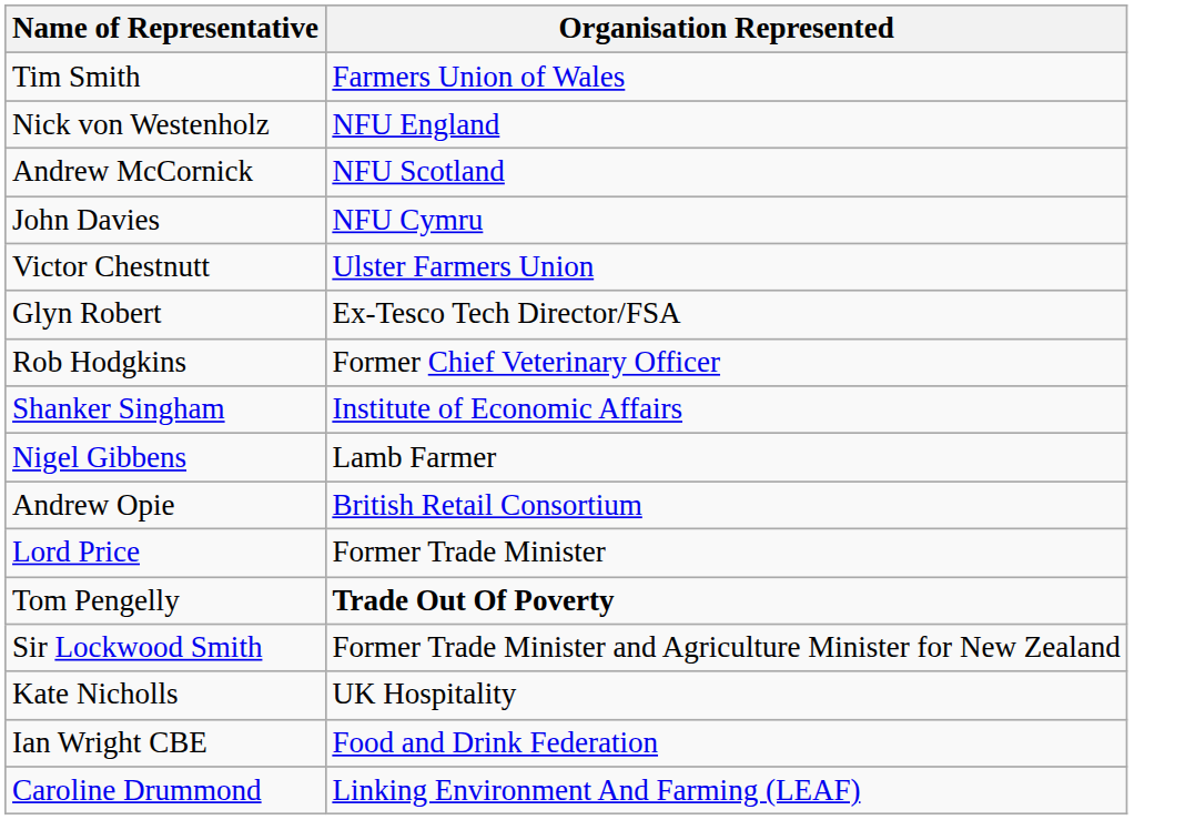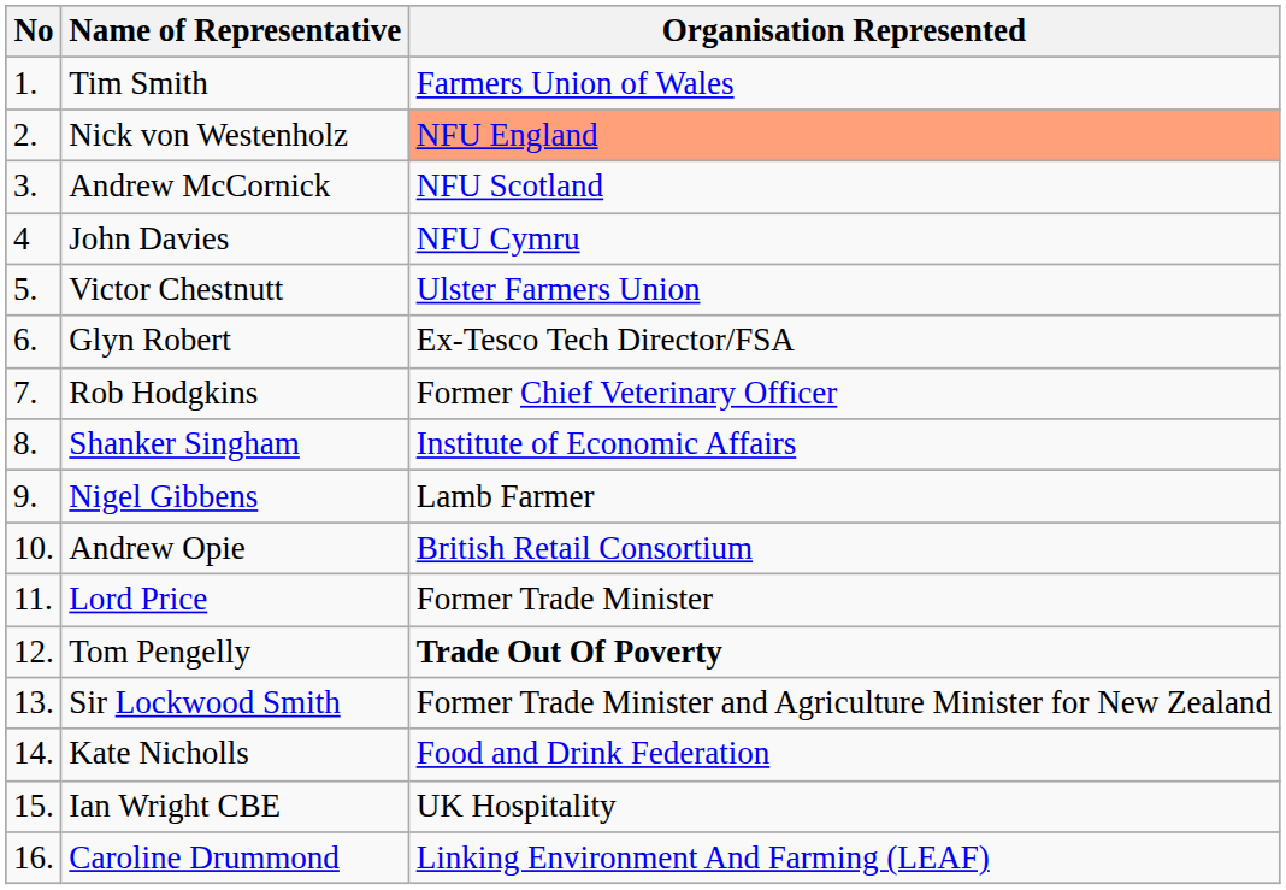+ column: No | 1. | 2. | 3. | 4 | 5. | 6. | 7. | 8. | 9. | 10. | 11. | 12. | 13. | 14. | 15. | 16.
Nick von Westenholz | Organisation Represented: no background -> lightsalmon background
Kate Nicholls | Organisation Represented: UK Hospitality -> Food and Drink Federation
Ian Wright CBE | Organisation Represented: Food and Drink Federation -> UK Hospitality
